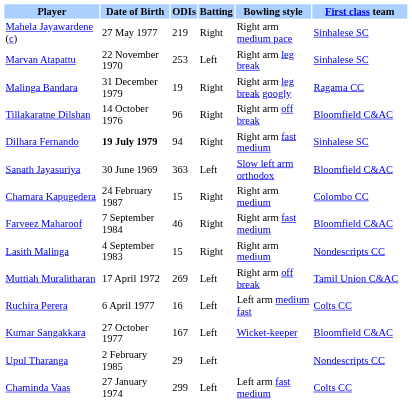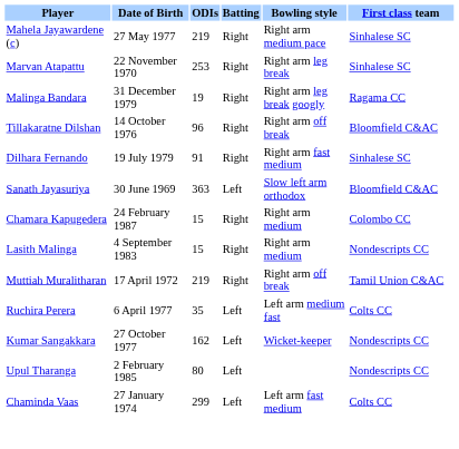Marvan Atapattu | Batting: Left -> Right
Dilhara Fernando | Date of Birth: bold -> normal
Dilhara Fernando | ODIs: 94 -> 91
- row: Farveez Maharoof | 7 September 1984 | 46 | Right | Right arm fast medium | Bloomfield C&AC
Muttiah Muralitharan | ODIs: 269 -> 219
Muttiah Muralitharan | Batting: Left -> Right
Ruchira Perera | ODIs: 16 -> 35
Kumar Sangakkara | ODIs: 167 -> 162
Kumar Sangakkara | First class team: Bloomfield C&AC -> Nondescripts CC
Upul Tharanga | ODIs: 29 -> 80
